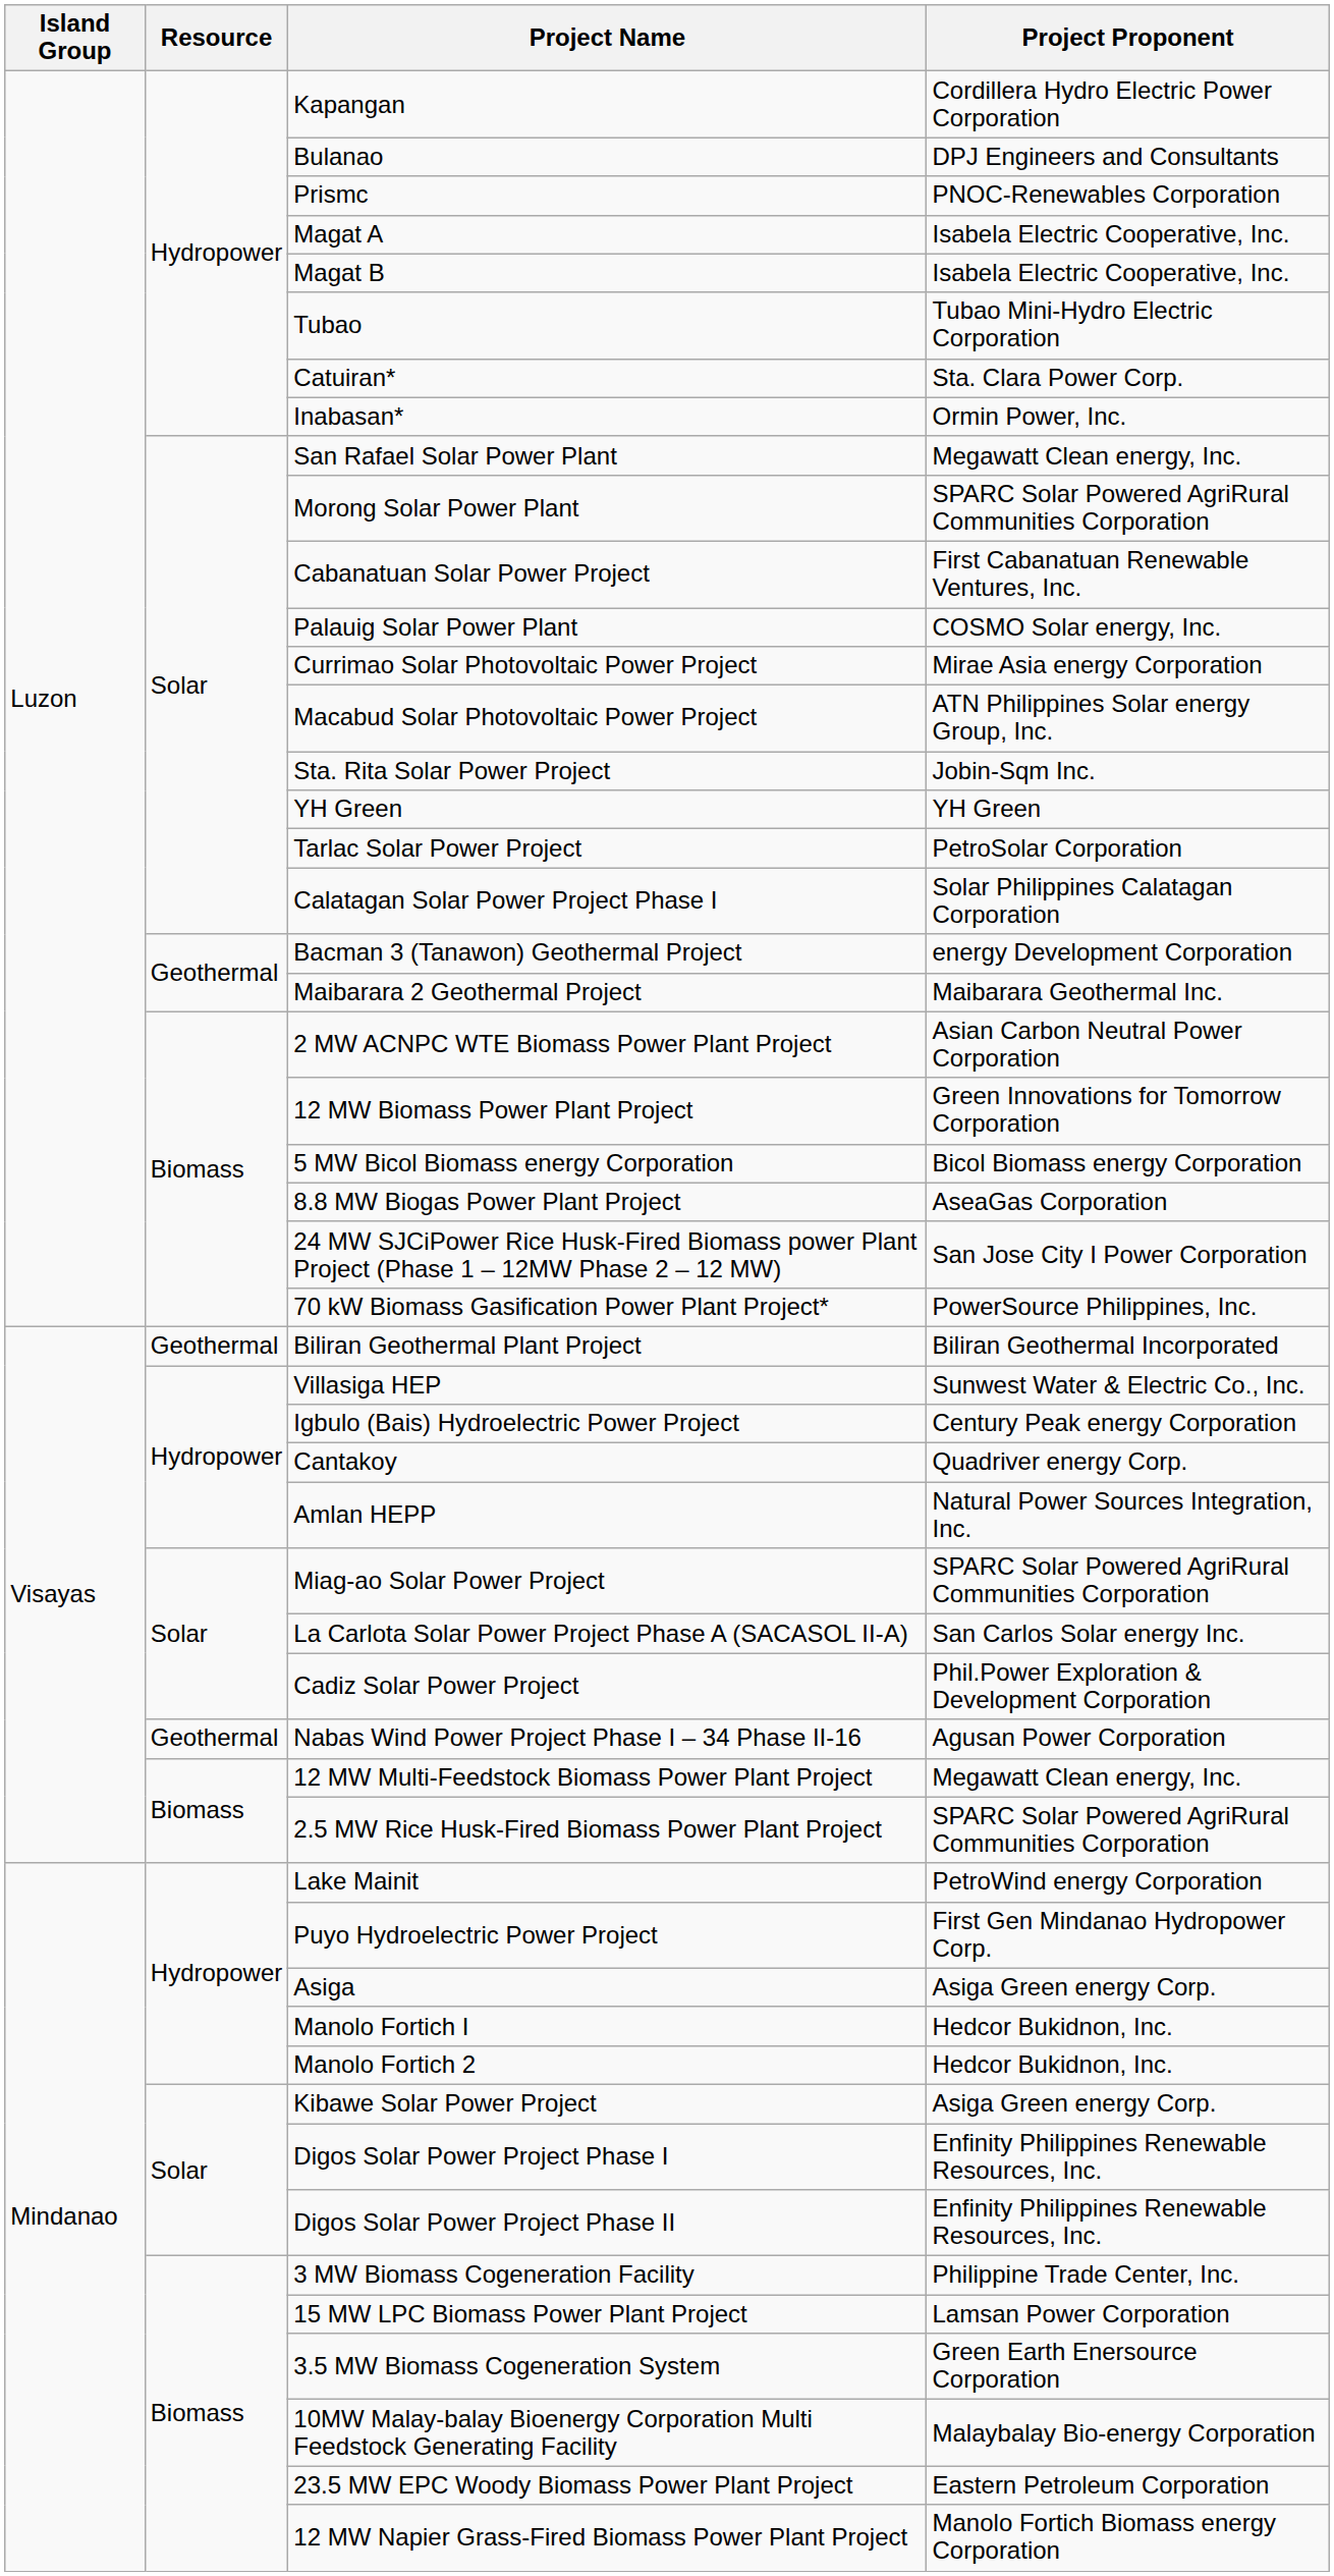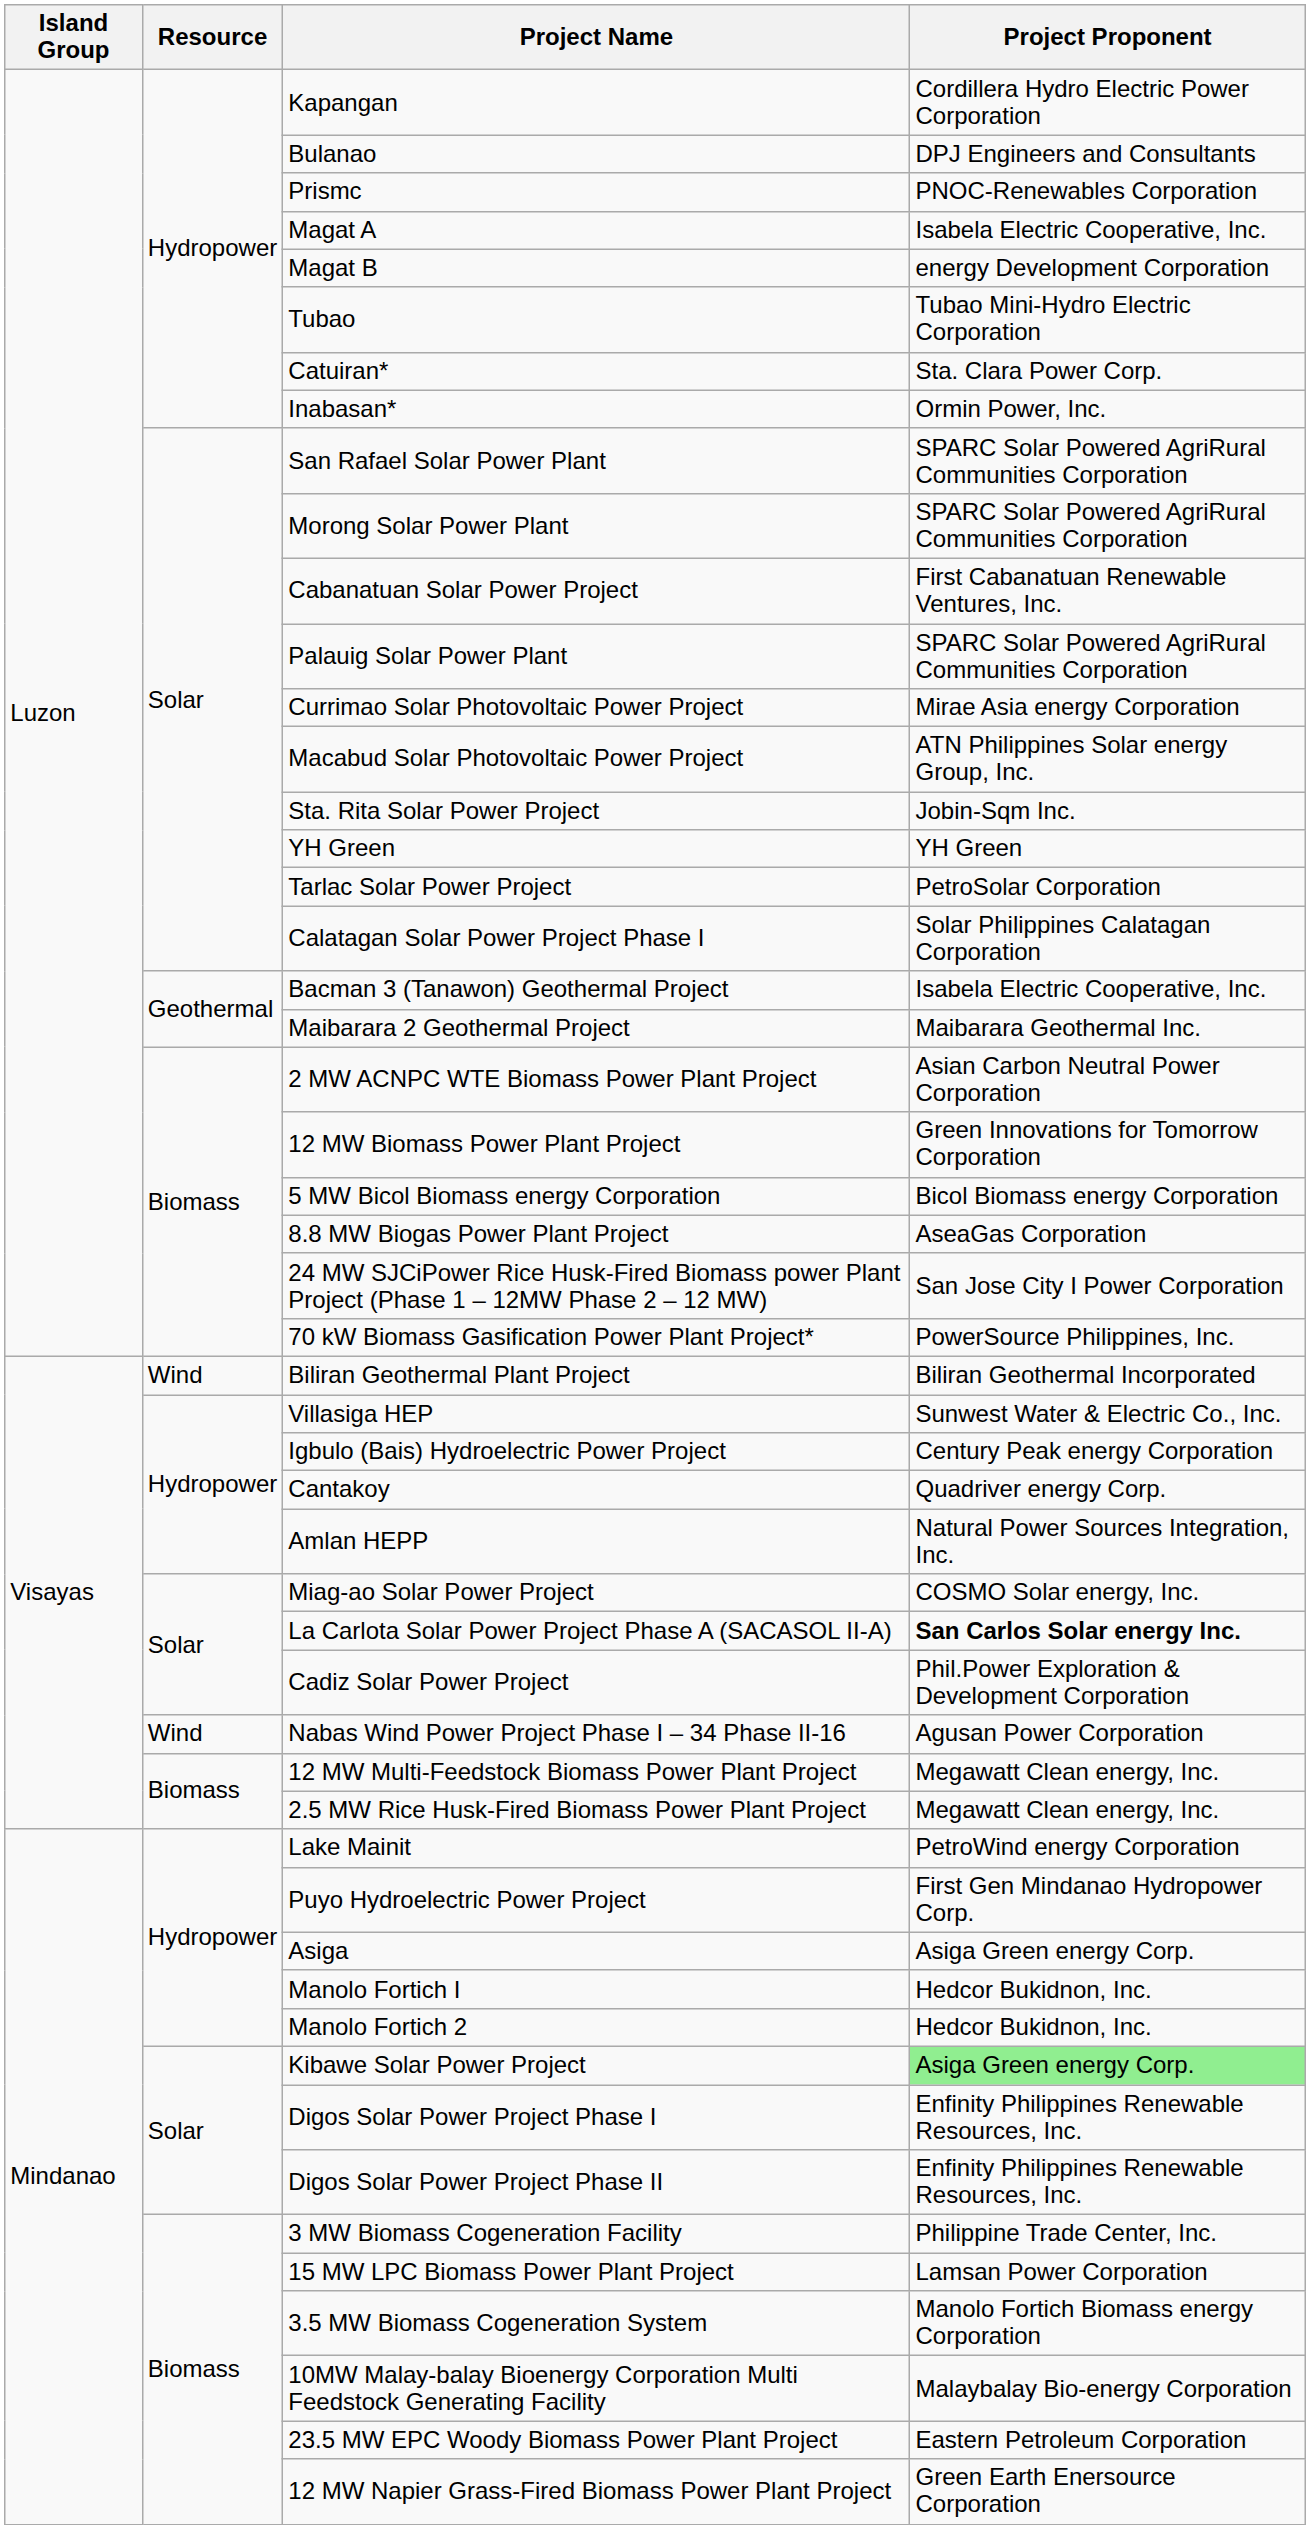Magat B | Project Proponent: Isabela Electric Cooperative, Inc. -> energy Development Corporation
San Rafael Solar Power Plant | Project Proponent: Megawatt Clean energy, Inc. -> SPARC Solar Powered AgriRural Communities Corporation
Palauig Solar Power Plant | Project Proponent: COSMO Solar energy, Inc. -> SPARC Solar Powered AgriRural Communities Corporation
Bacman 3 (Tanawon) Geothermal Project | Project Proponent: energy Development Corporation -> Isabela Electric Cooperative, Inc.
Biliran Geothermal Plant Project | Resource: Geothermal -> Wind
Miag-ao Solar Power Project | Project Proponent: SPARC Solar Powered AgriRural Communities Corporation -> COSMO Solar energy, Inc.
La Carlota Solar Power Project Phase A (SACASOL II-A) | Project Proponent: normal -> bold
Nabas Wind Power Project Phase I – 34 Phase II-16 | Resource: Geothermal -> Wind
2.5 MW Rice Husk-Fired Biomass Power Plant Project | Project Proponent: SPARC Solar Powered AgriRural Communities Corporation -> Megawatt Clean energy, Inc.
Kibawe Solar Power Project | Project Proponent: no background -> lightgreen background
3.5 MW Biomass Cogeneration System | Project Proponent: Green Earth Enersource Corporation -> Manolo Fortich Biomass energy Corporation
12 MW Napier Grass-Fired Biomass Power Plant Project | Project Proponent: Manolo Fortich Biomass energy Corporation -> Green Earth Enersource Corporation
